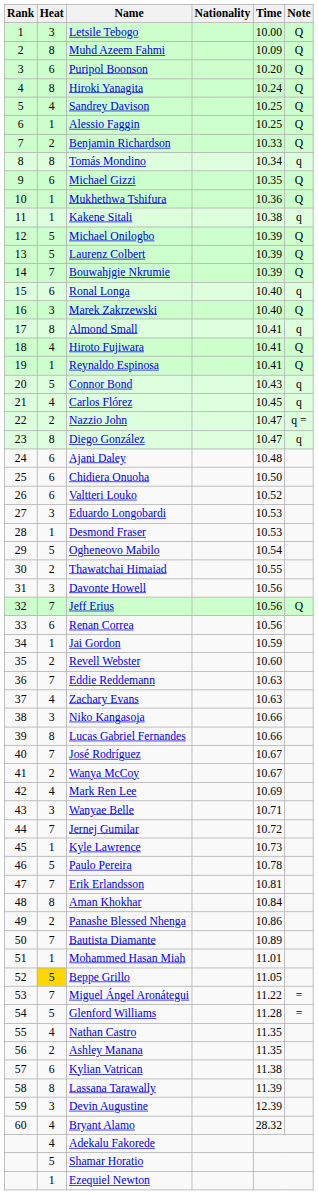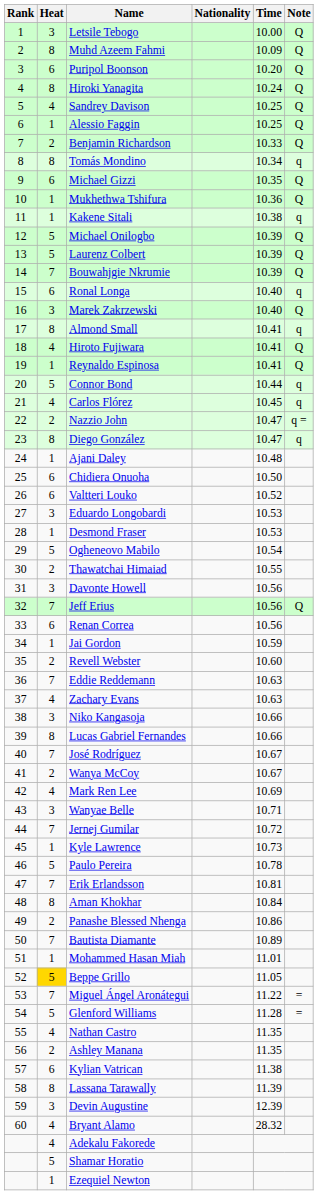Connor Bond | Time: 10.43 -> 10.44
Ajani Daley | Heat: 6 -> 1
